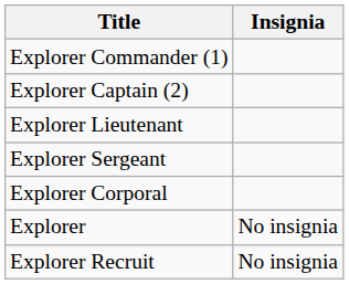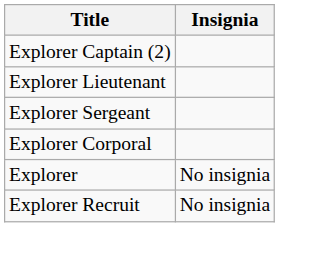- row: Explorer Commander (1)
